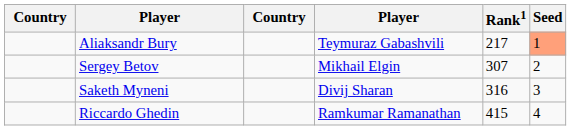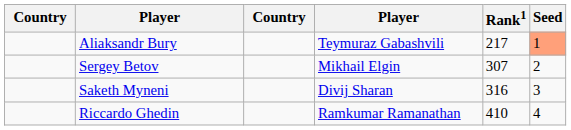Riccardo Ghedin | Rank1: 415 -> 410
